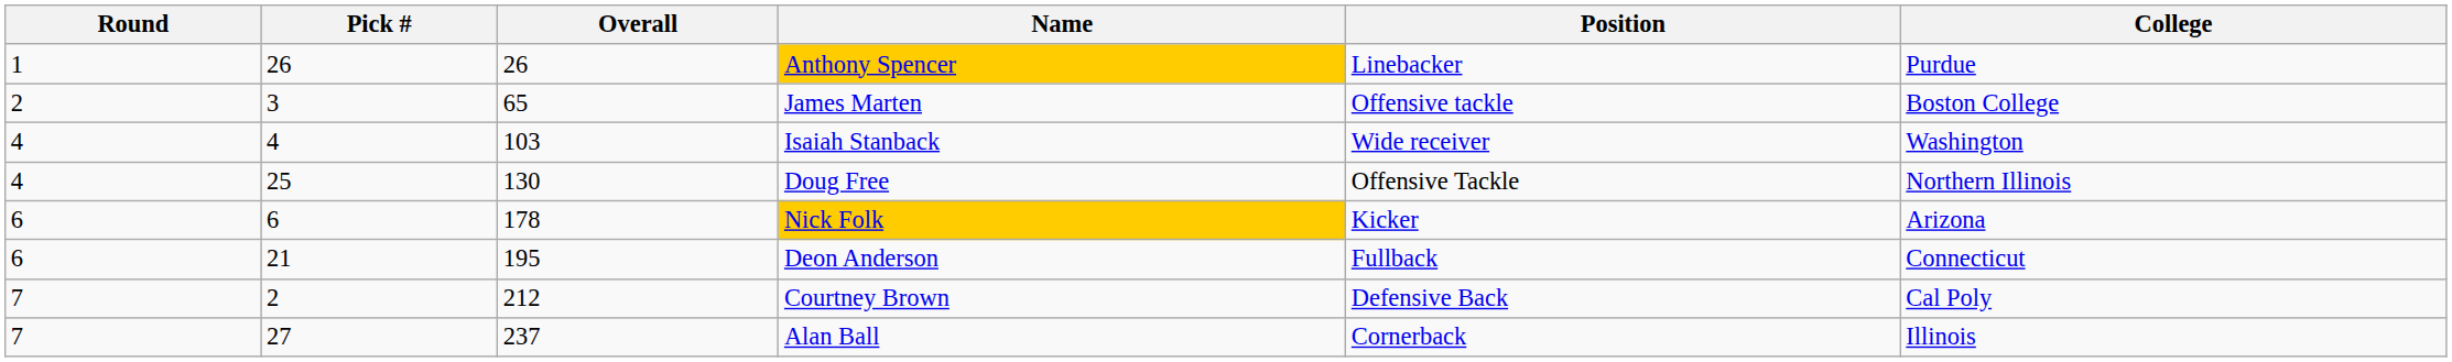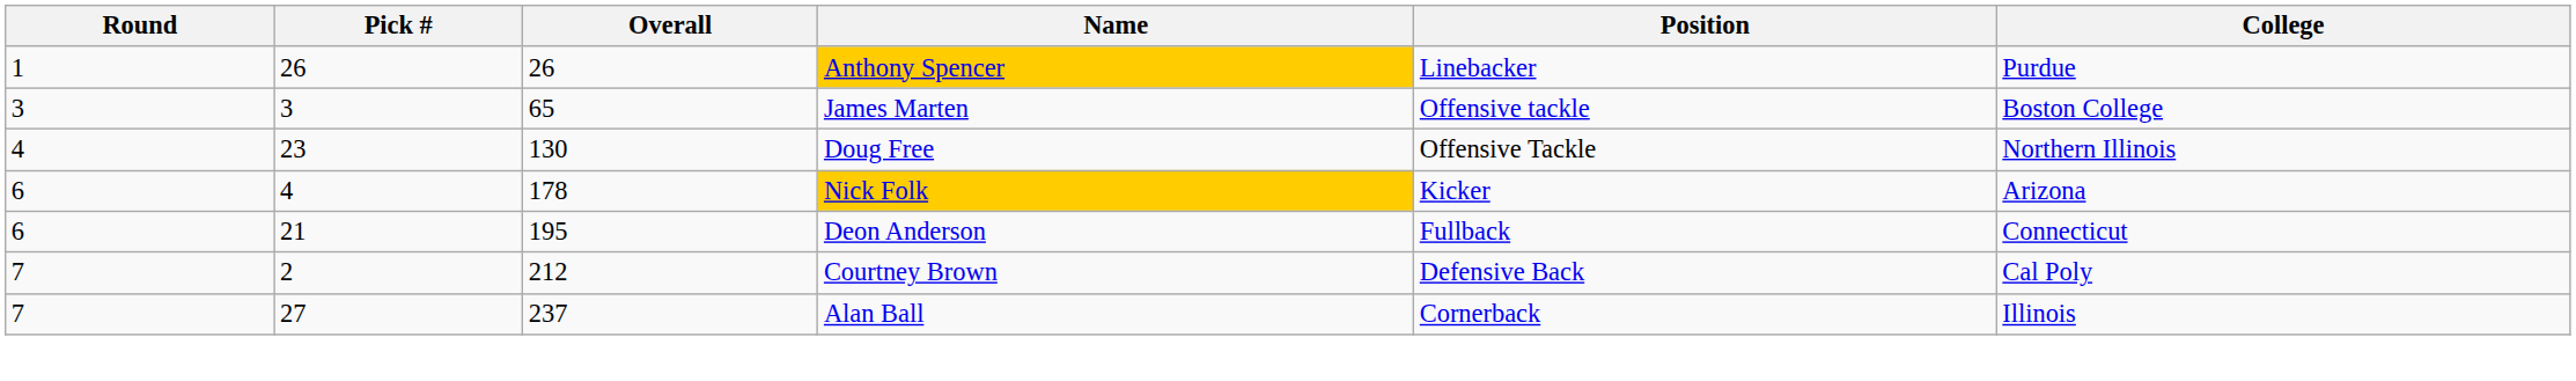James Marten | Round: 2 -> 3
- row: 4 | 4 | 103 | Isaiah Stanback | Wide receiver | Washington
Doug Free | Pick #: 25 -> 23
Nick Folk | Pick #: 6 -> 4
